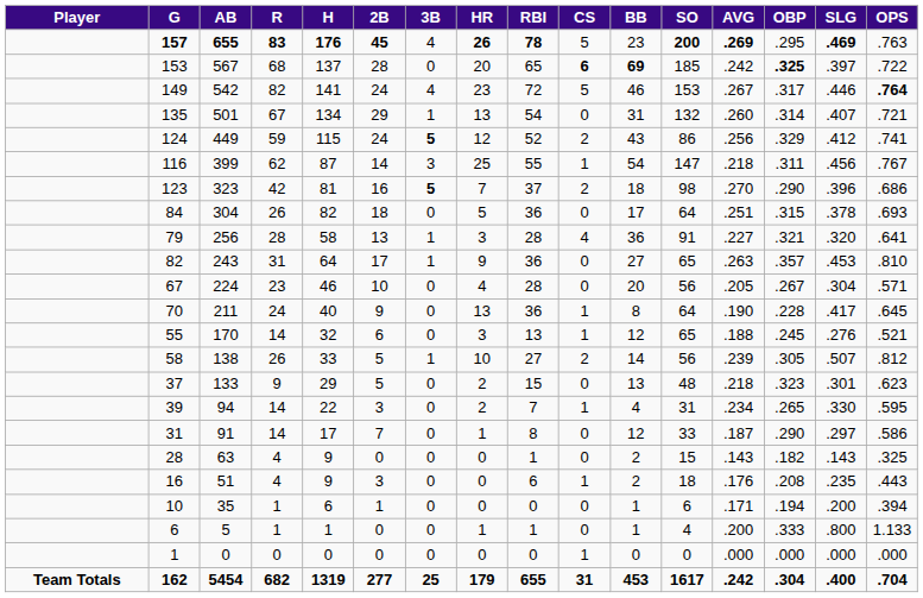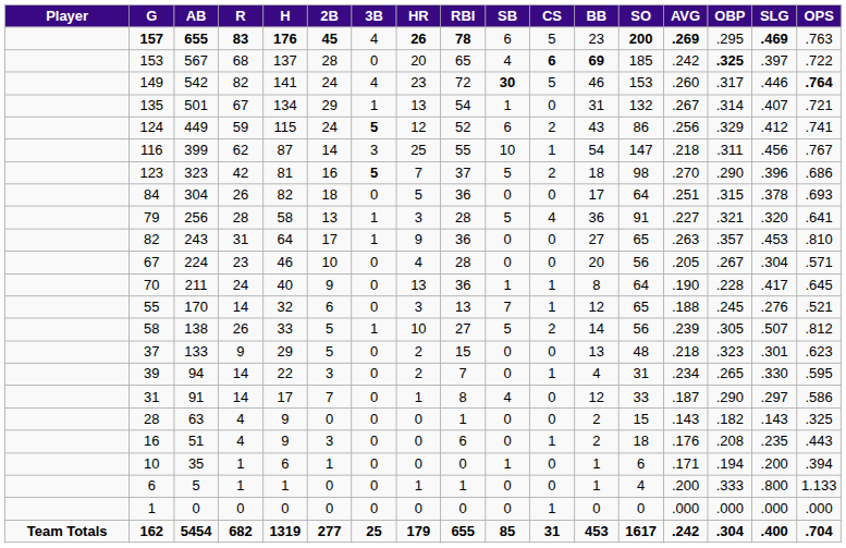+ column: SB | 6 | 4 | 30 | 1 | 6 | 10 | 5 | 0 | 5 | 0 | 0 | 1 | 7 | 5 | 0 | 0 | 4 | 0 | 0 | 1 | 0 | 0 | 85
149 | AVG: .267 -> .260
135 | AVG: .260 -> .267
